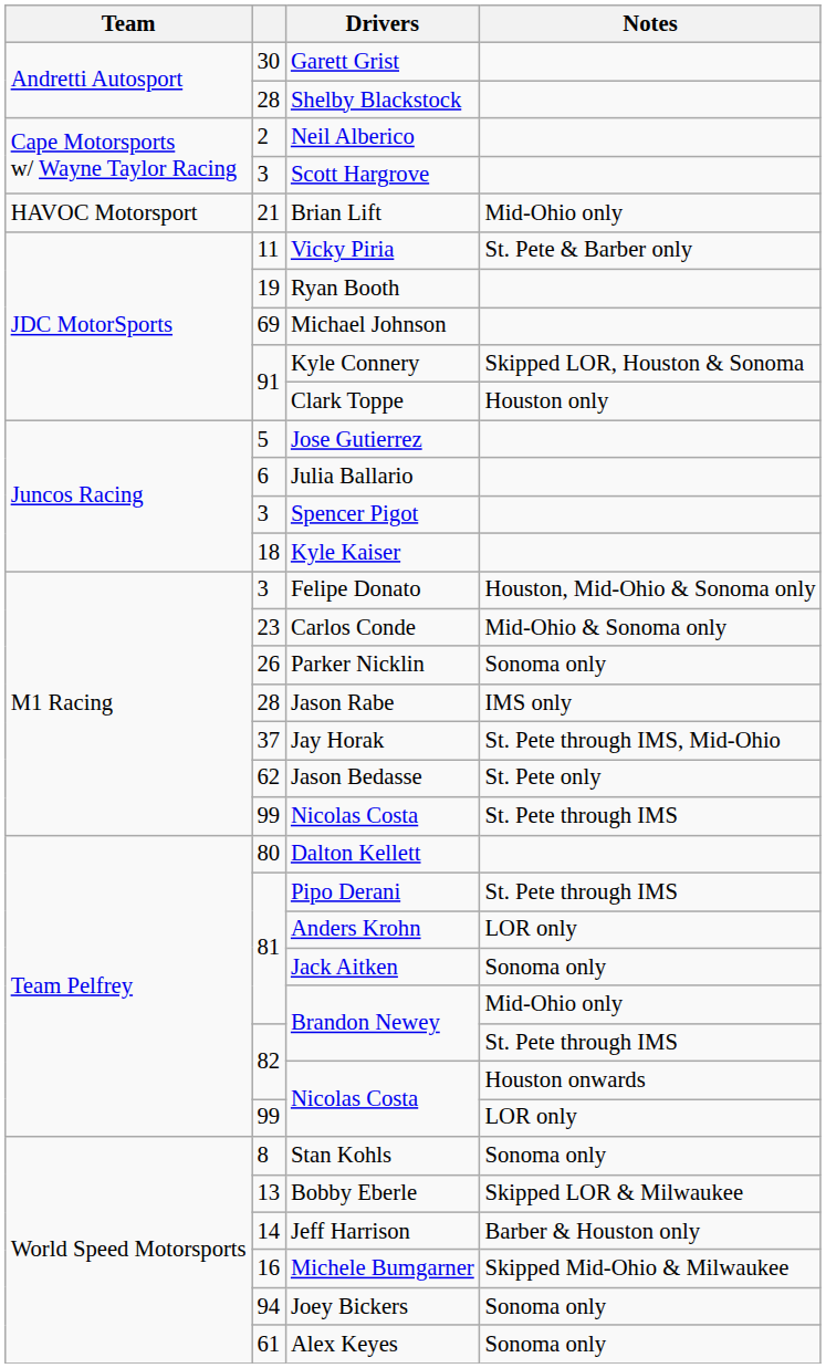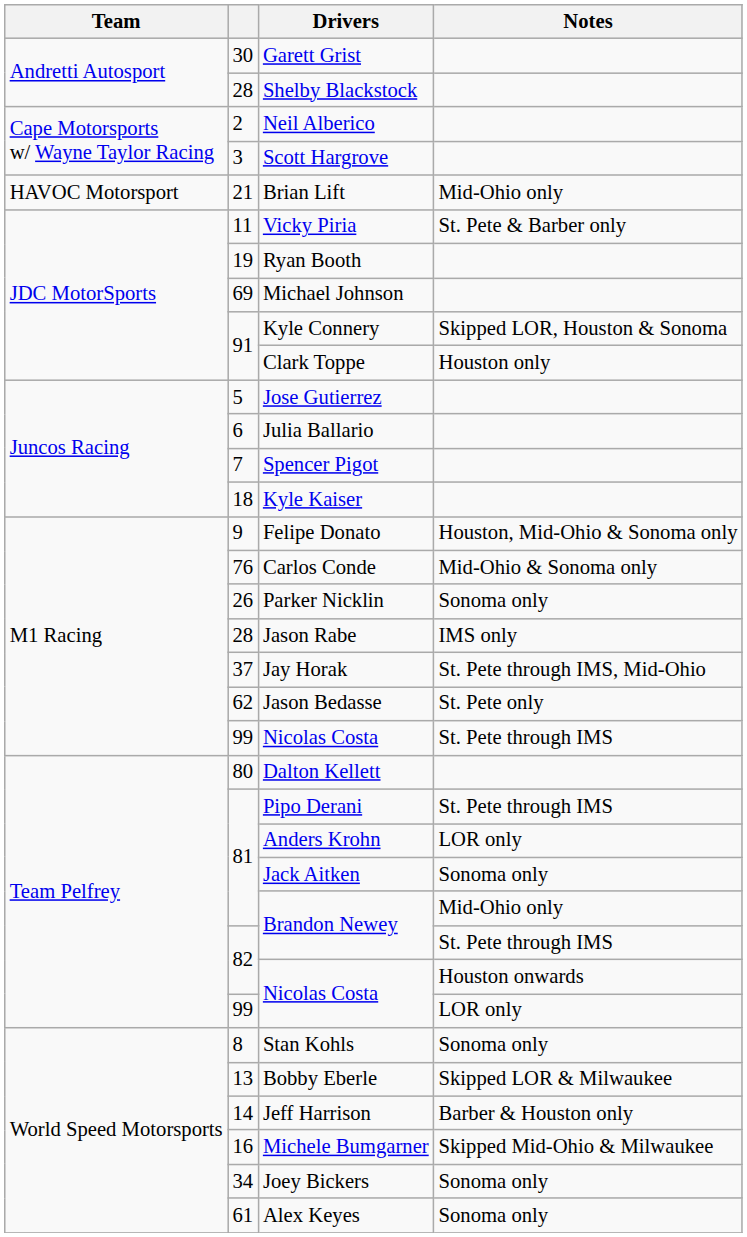Spencer Pigot | column 2: 3 -> 7
Felipe Donato | column 2: 3 -> 9
Carlos Conde | column 2: 23 -> 76
Joey Bickers | column 2: 94 -> 34
